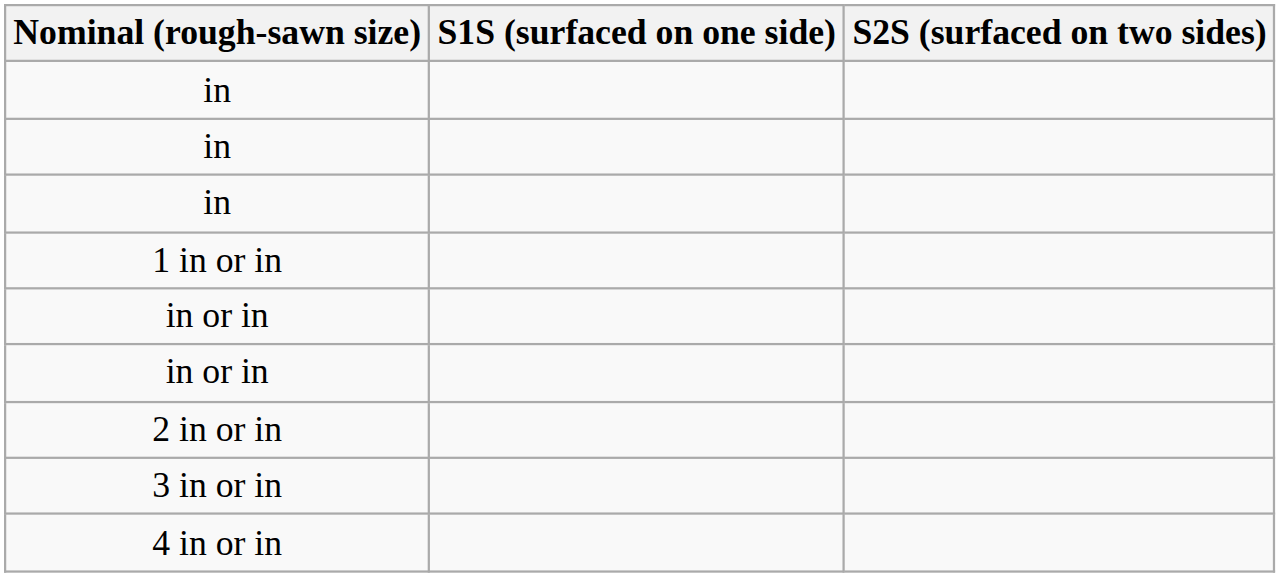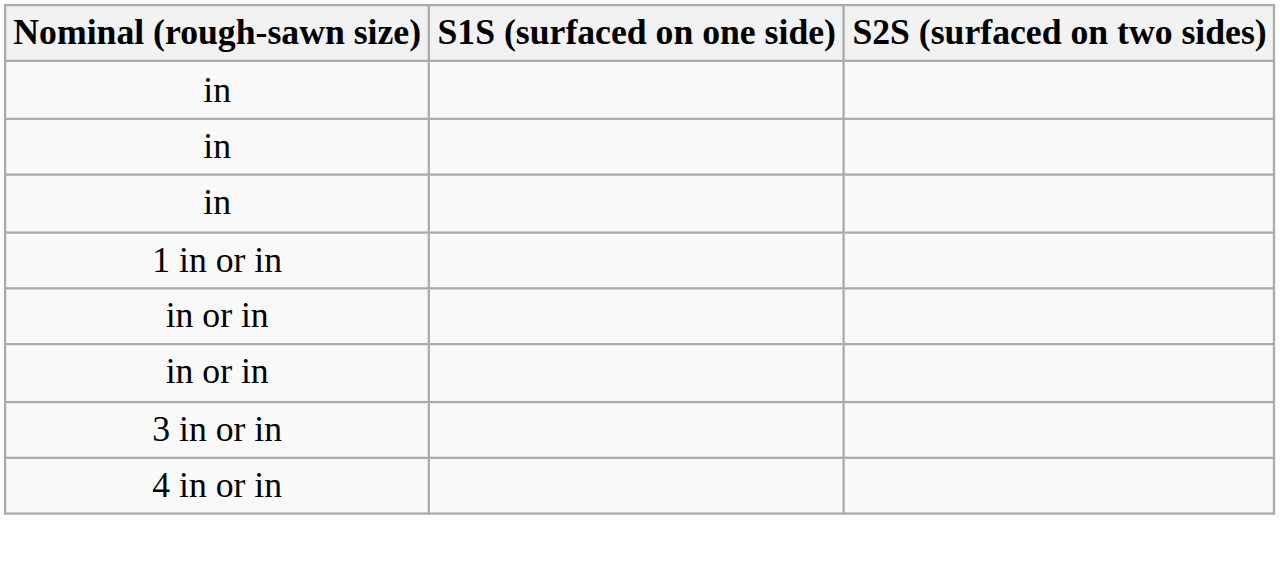- row: 2 in or in
